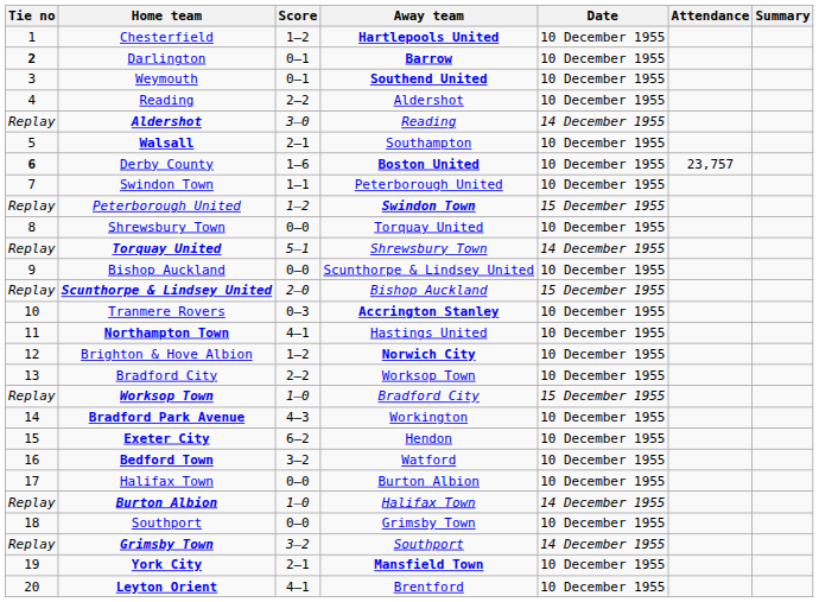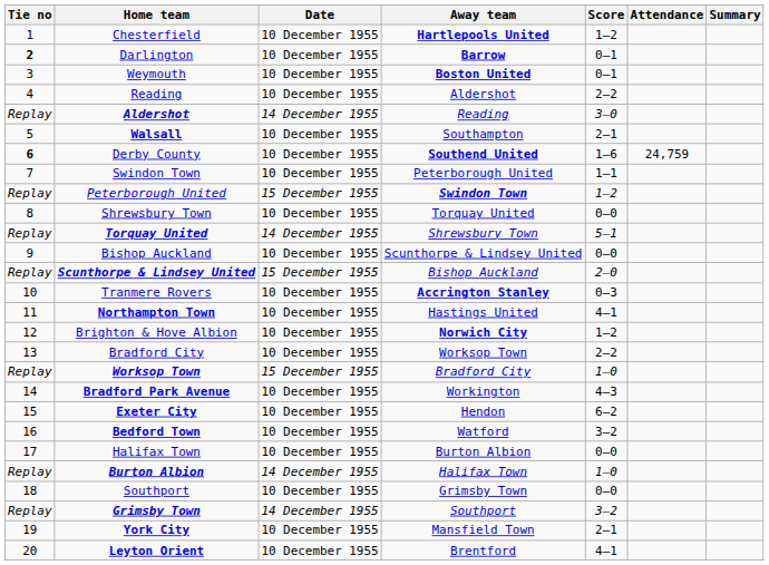columns swapped: Score <-> Date
Weymouth | Away team: Southend United -> Boston United
Derby County | Away team: Boston United -> Southend United
Derby County | Attendance: 23,757 -> 24,759
York City | Away team: bold -> normal
